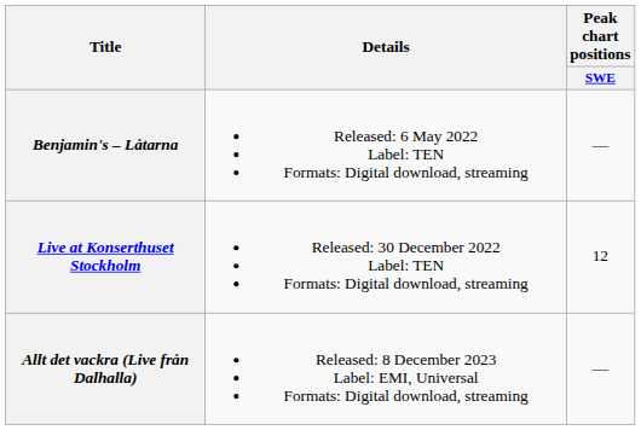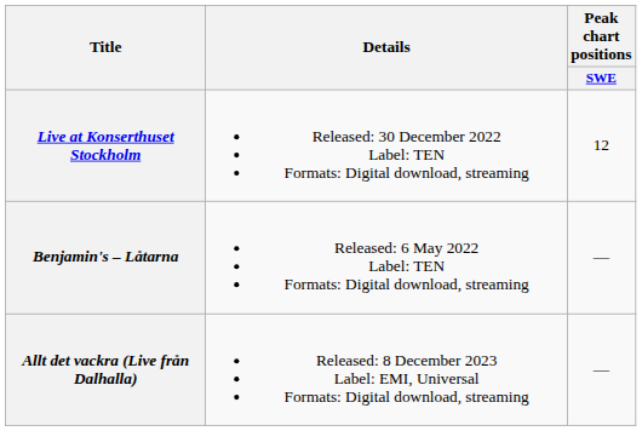rows swapped: Benjamin's – Låtarna <-> Live at Konserthuset Stockholm
